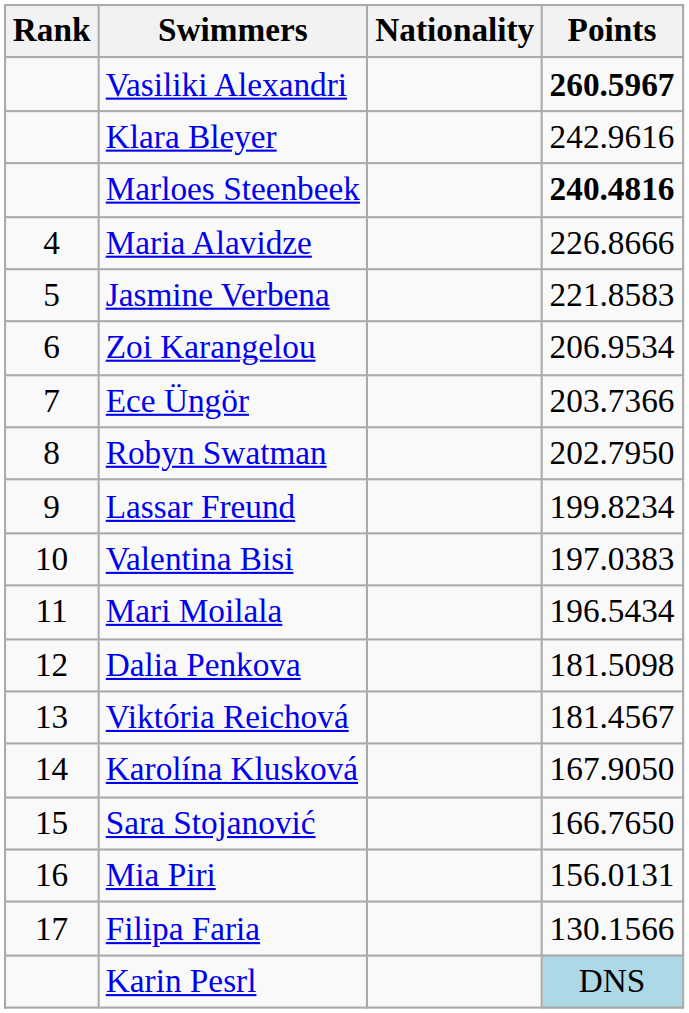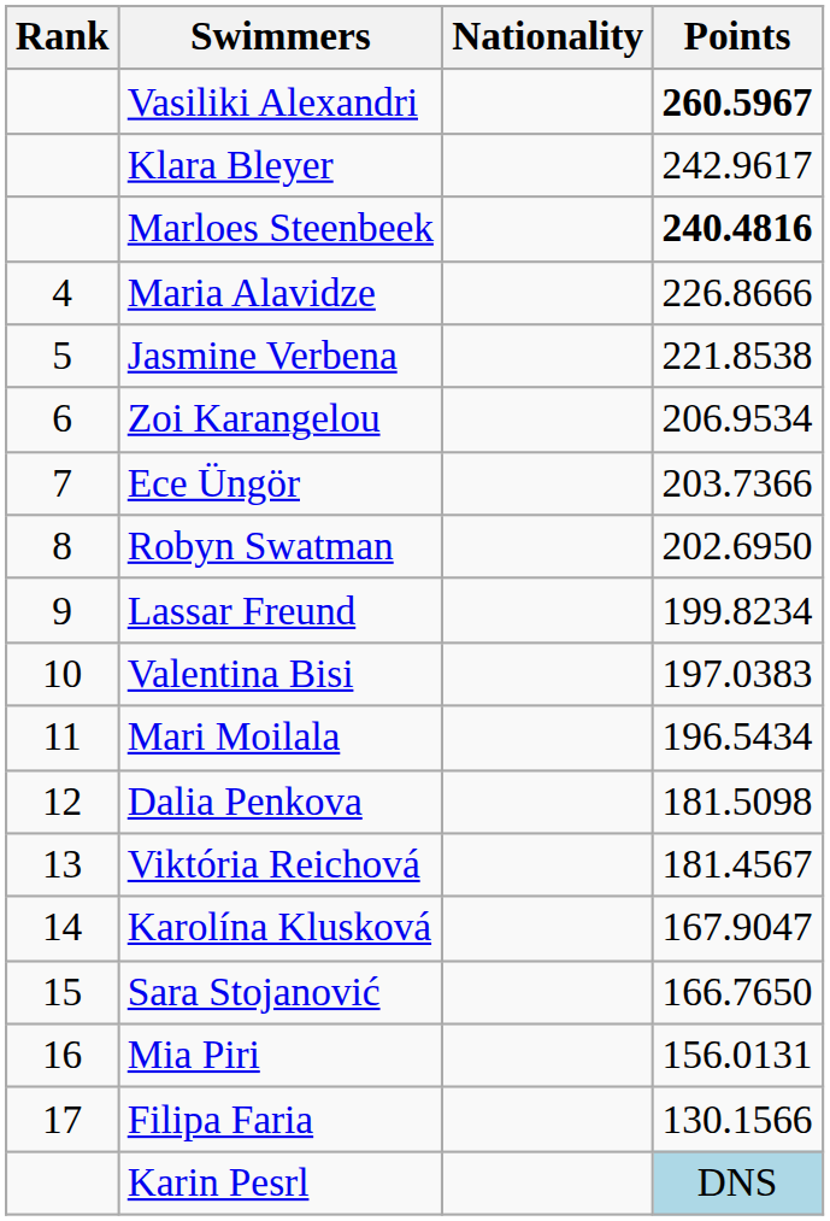Klara Bleyer | Points: 242.9616 -> 242.9617
Jasmine Verbena | Points: 221.8583 -> 221.8538
Robyn Swatman | Points: 202.7950 -> 202.6950
Karolína Klusková | Points: 167.9050 -> 167.9047
